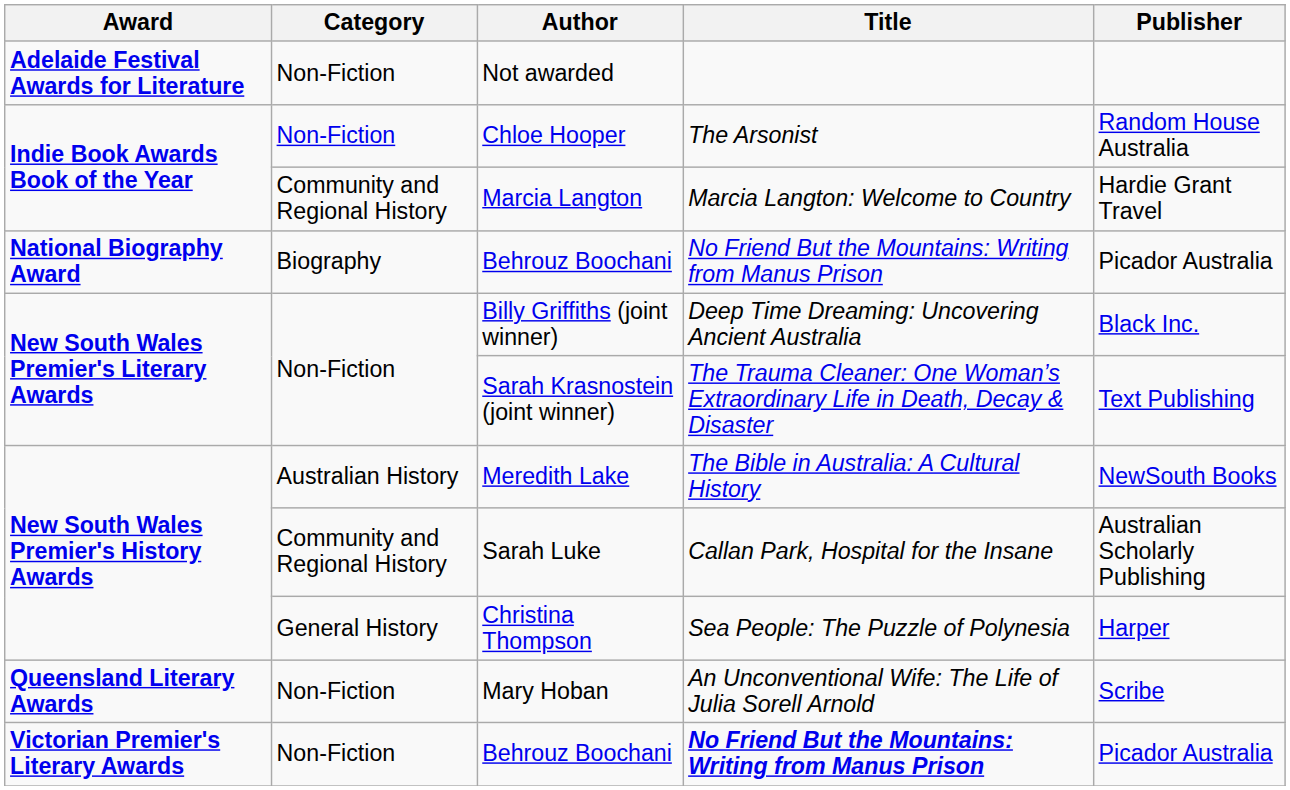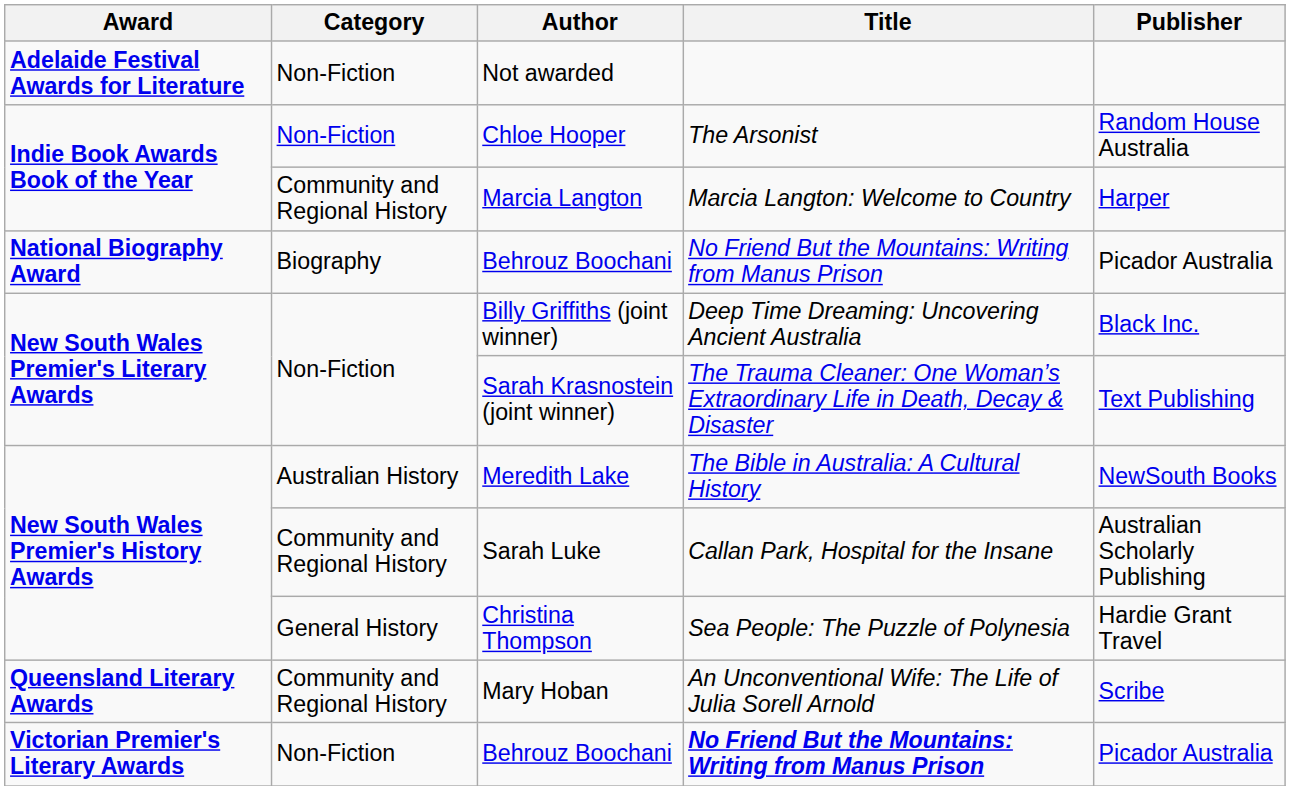Marcia Langton | Publisher: Hardie Grant Travel -> Harper
Christina Thompson | Publisher: Harper -> Hardie Grant Travel
Mary Hoban | Category: Non-Fiction -> Community and Regional History
